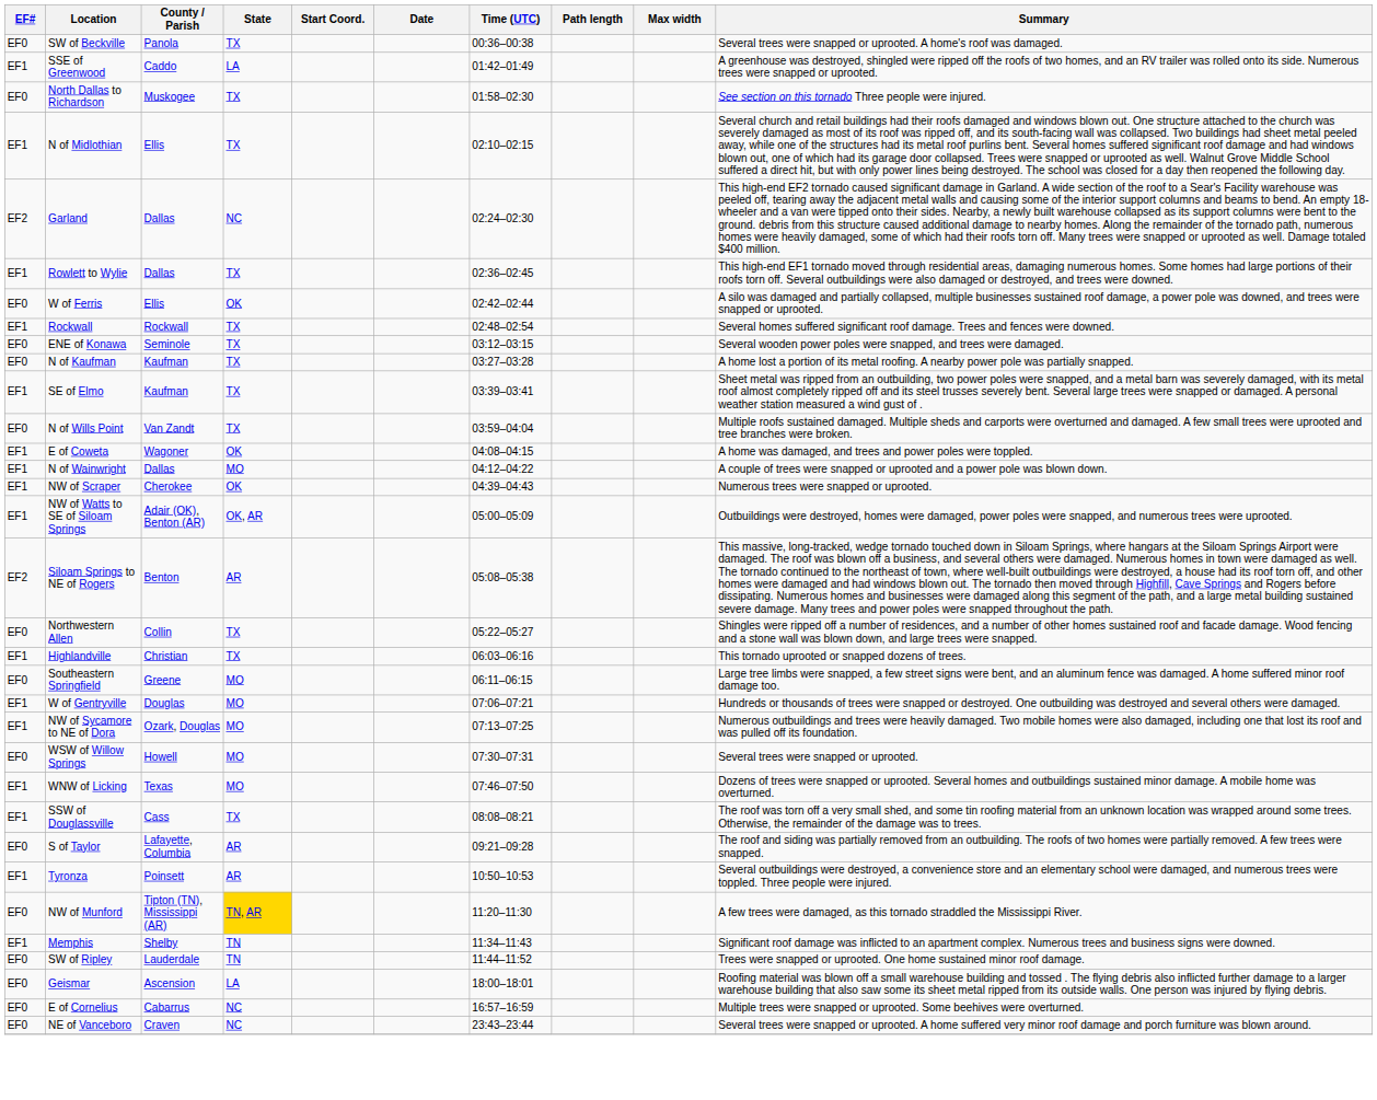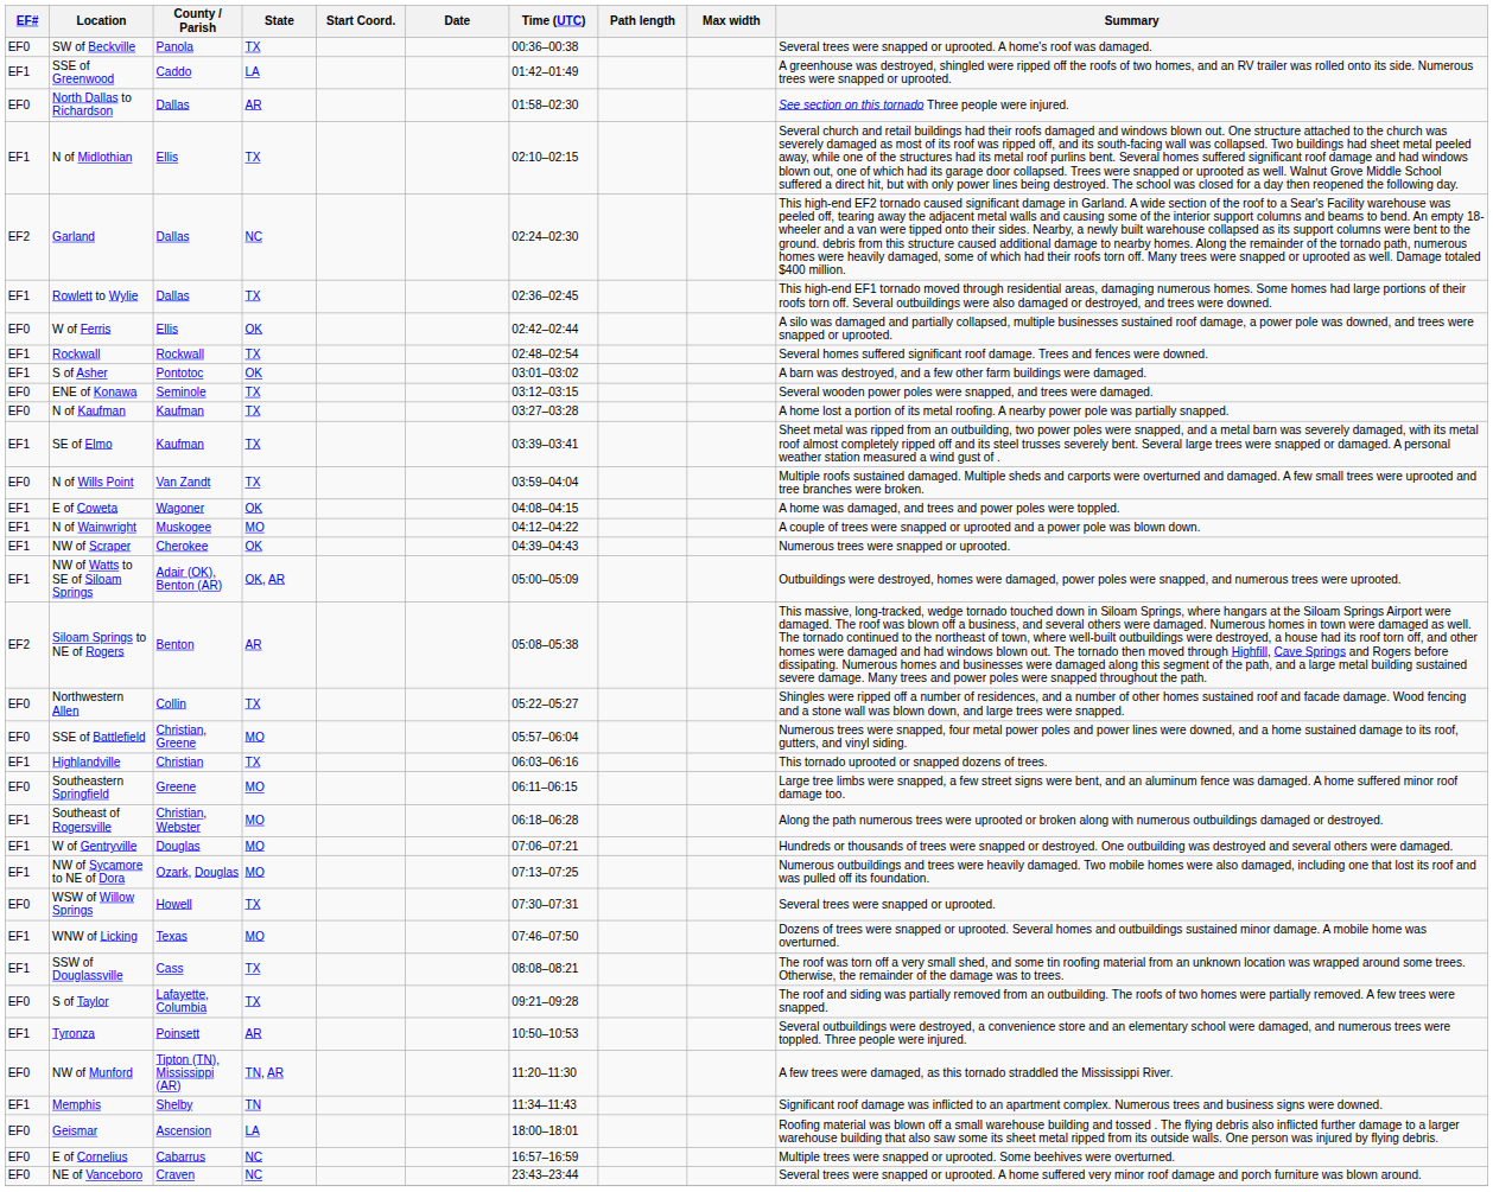North Dallas to Richardson | County / Parish: Muskogee -> Dallas
North Dallas to Richardson | State: TX -> AR
+ row: EF1 | S of Asher | Pontotoc | OK | 03:01–03:02 | A barn was destroyed, and a few other farm buildings were damaged.
N of Wainwright | County / Parish: Dallas -> Muskogee
+ row: EF0 | SSE of Battlefield | Christian, Greene | MO | 05:57–06:04 | Numerous trees were snapped, four metal power poles and power lines were downed, and a home sustained damage to its roof, gutters, and vinyl siding.
+ row: EF1 | Southeast of Rogersville | Christian, Webster | MO | 06:18–06:28 | Along the path numerous trees were uprooted or broken along with numerous outbuildings damaged or destroyed.
WSW of Willow Springs | State: MO -> TX
S of Taylor | State: AR -> TX
NW of Munford | State: gold background -> no background
- row: EF0 | SW of Ripley | Lauderdale | TN | 11:44–11:52 | Trees were snapped or uprooted. One home sustained minor roof damage.
